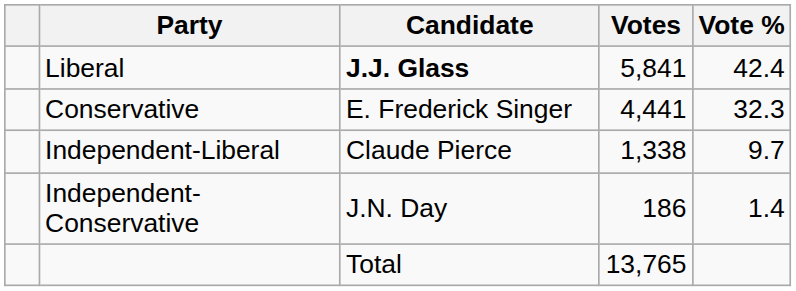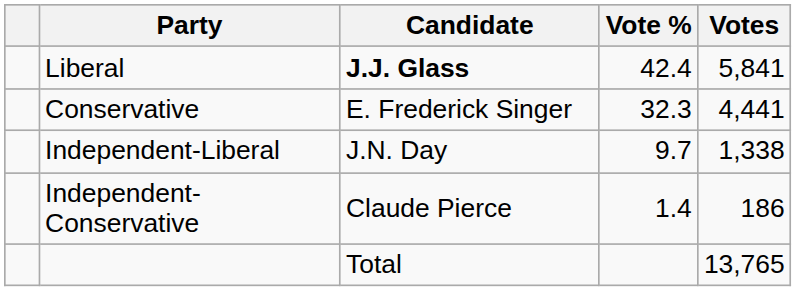columns swapped: Votes <-> Vote %
Independent-Liberal | Candidate: Claude Pierce -> J.N. Day
Independent-Conservative | Candidate: J.N. Day -> Claude Pierce
